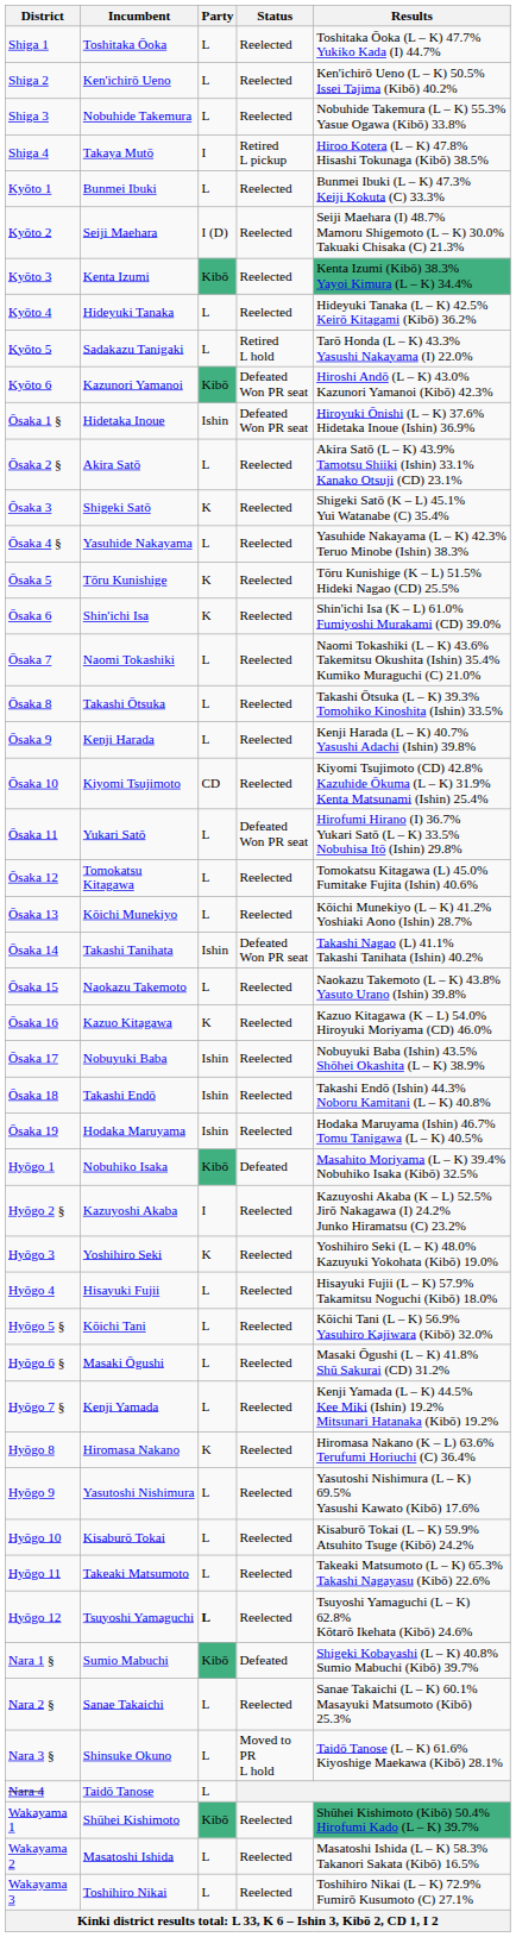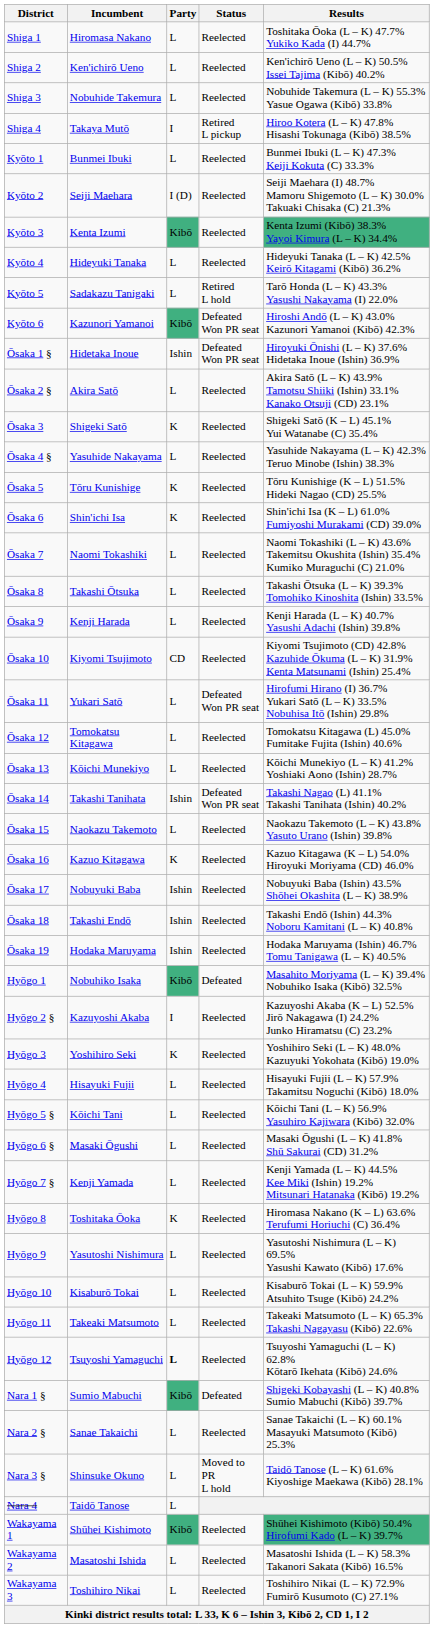Shiga 1 | Incumbent: Toshitaka Ōoka -> Hiromasa Nakano
Hyōgo 8 | Incumbent: Hiromasa Nakano -> Toshitaka Ōoka
